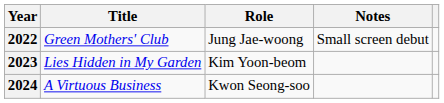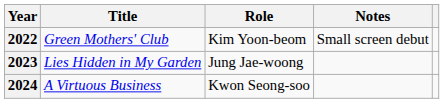2022 | Role: Jung Jae-woong -> Kim Yoon-beom
2023 | Role: Kim Yoon-beom -> Jung Jae-woong
